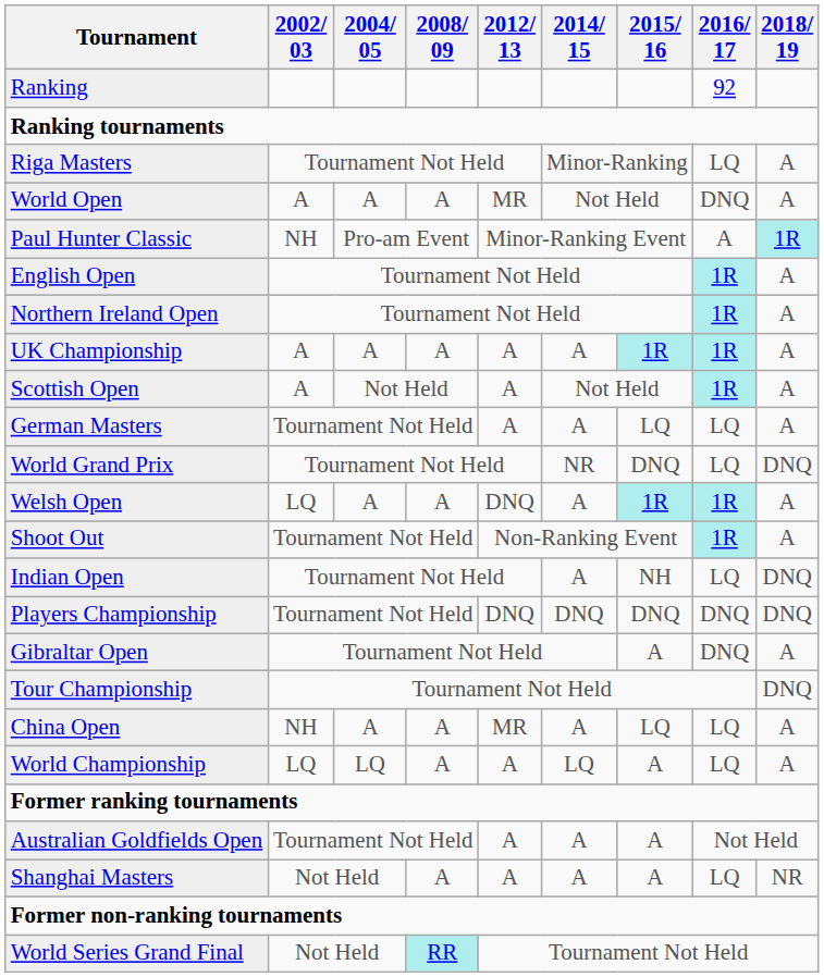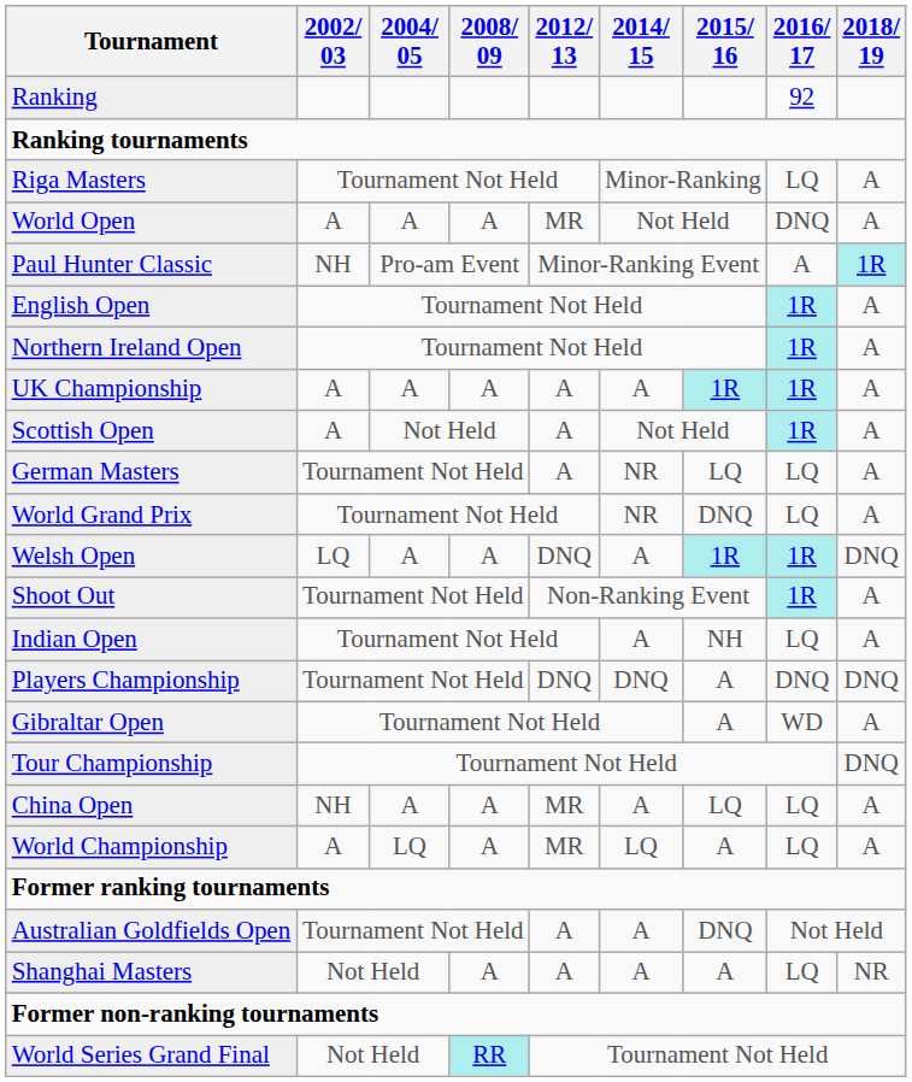German Masters | 2014/ 15: A -> NR
World Grand Prix | 2018/ 19: DNQ -> A
Welsh Open | 2018/ 19: A -> DNQ
Indian Open | 2018/ 19: DNQ -> A
Players Championship | 2015/ 16: DNQ -> A
Gibraltar Open | 2016/ 17: DNQ -> WD
World Championship | 2002/ 03: LQ -> A
World Championship | 2012/ 13: A -> MR
Australian Goldfields Open | 2015/ 16: A -> DNQ
